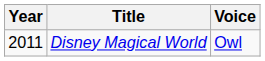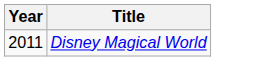- column: Voice | Owl
